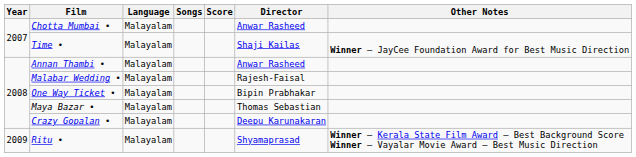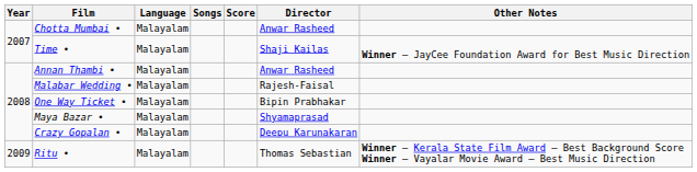Maya Bazar • | Director: Thomas Sebastian -> Shyamaprasad
Ritu • | Director: Shyamaprasad -> Thomas Sebastian
